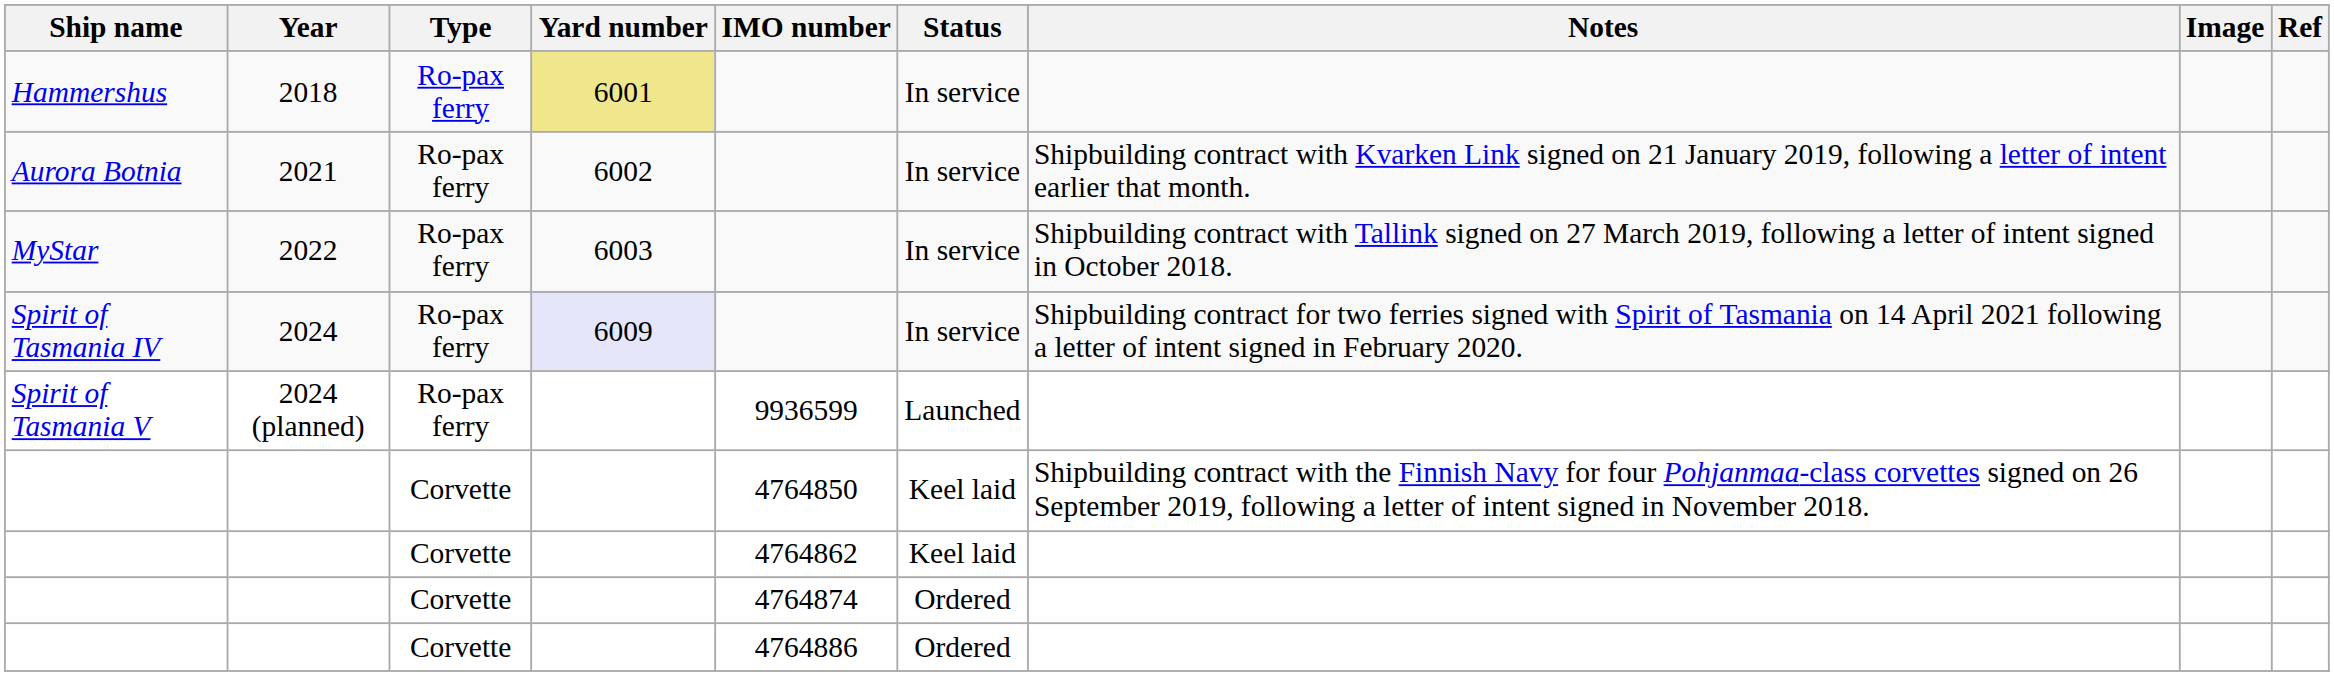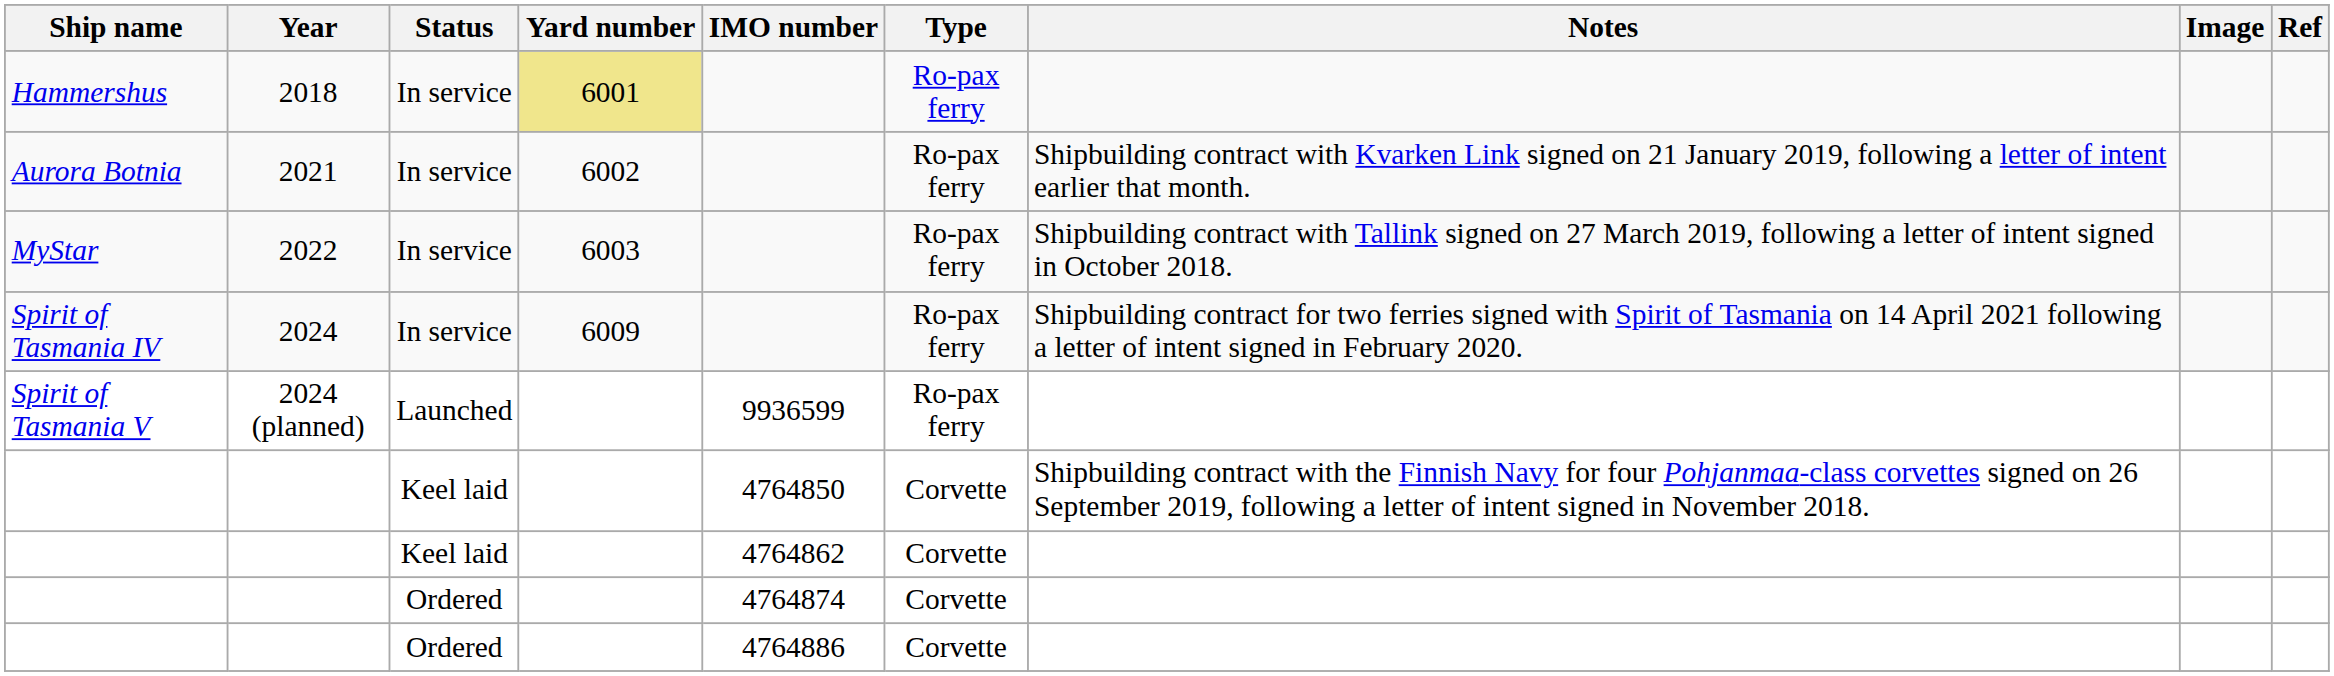columns swapped: Type <-> Status
Spirit of Tasmania IV | Yard number: lavender background -> no background
